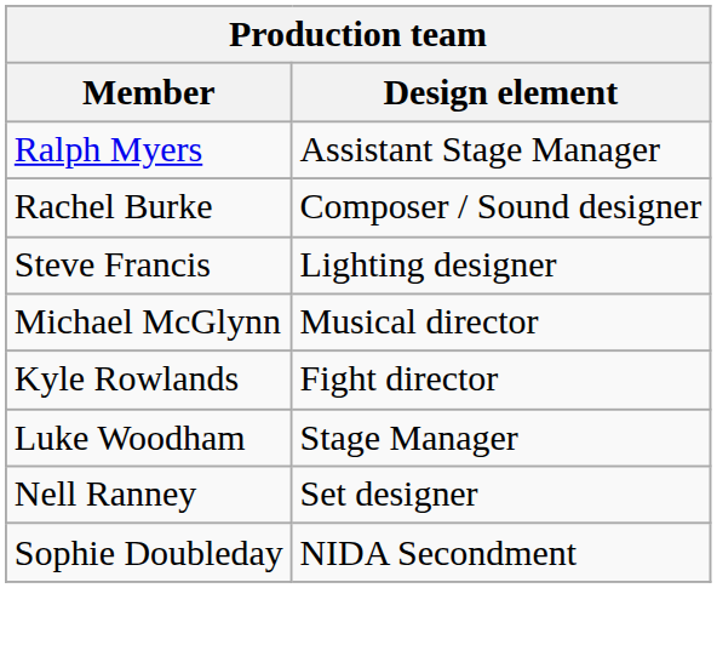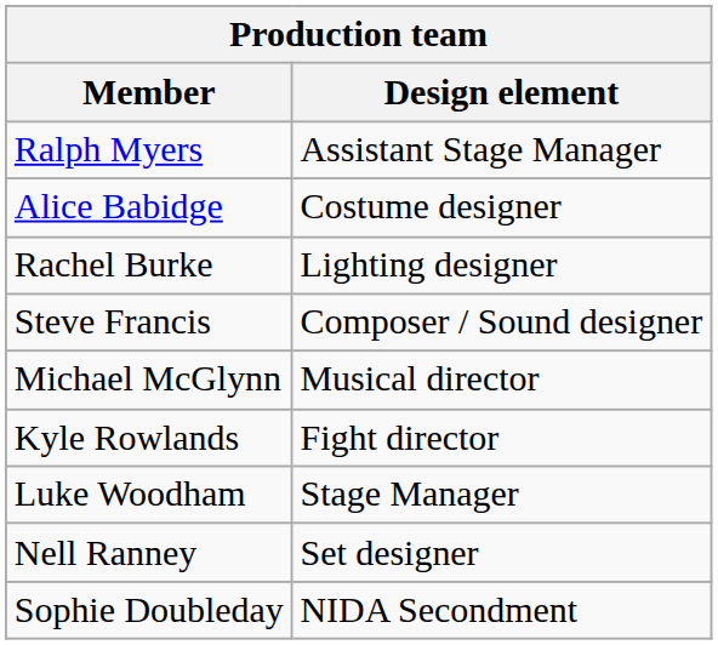+ row: Alice Babidge | Costume designer
Rachel Burke | Design element: Composer / Sound designer -> Lighting designer
Steve Francis | Design element: Lighting designer -> Composer / Sound designer
